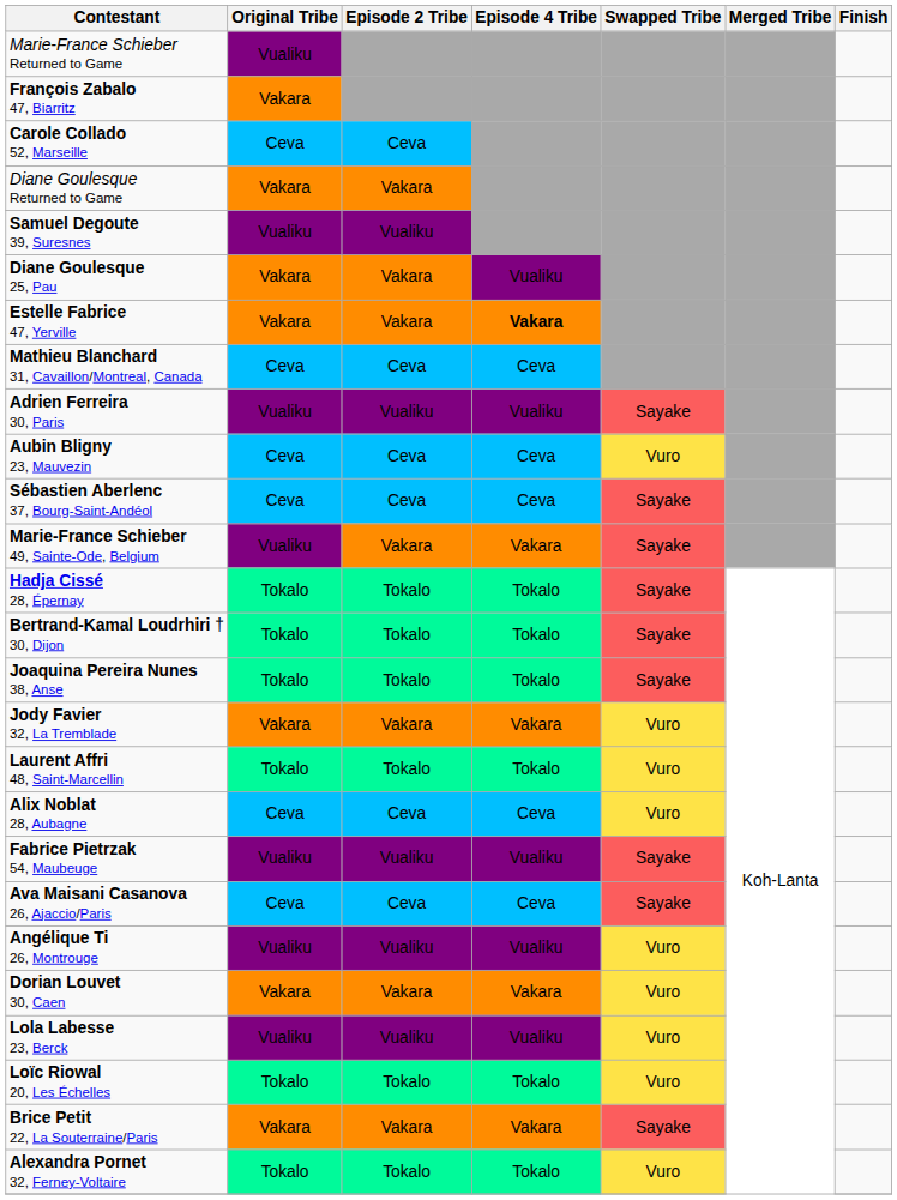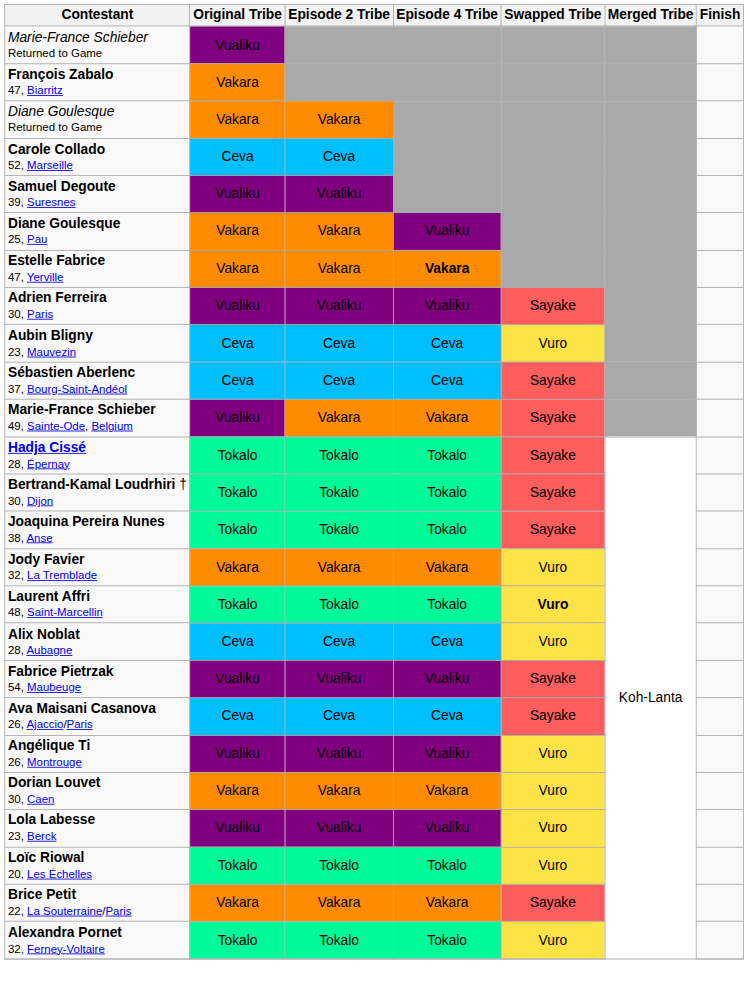rows swapped: Carole Collado 52, Marseille <-> Diane Goulesque Returned to Game
- row: Mathieu Blanchard 31, Cavaillon/Montreal, Canada | Ceva | Ceva | Ceva
Laurent Affri 48, Saint-Marcellin | Swapped Tribe: normal -> bold
